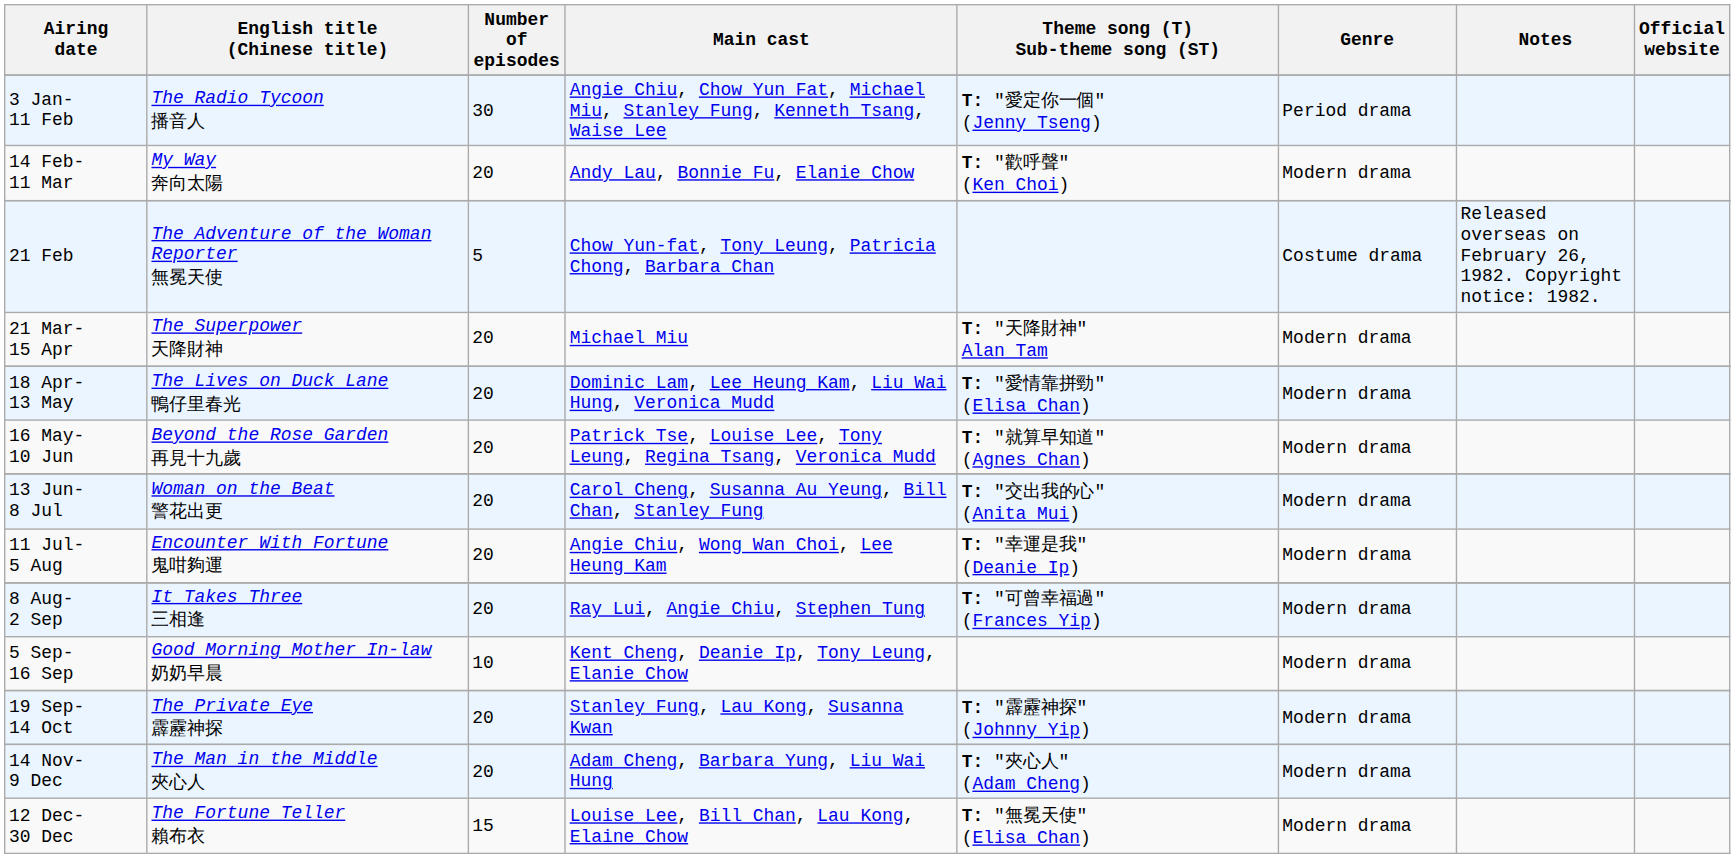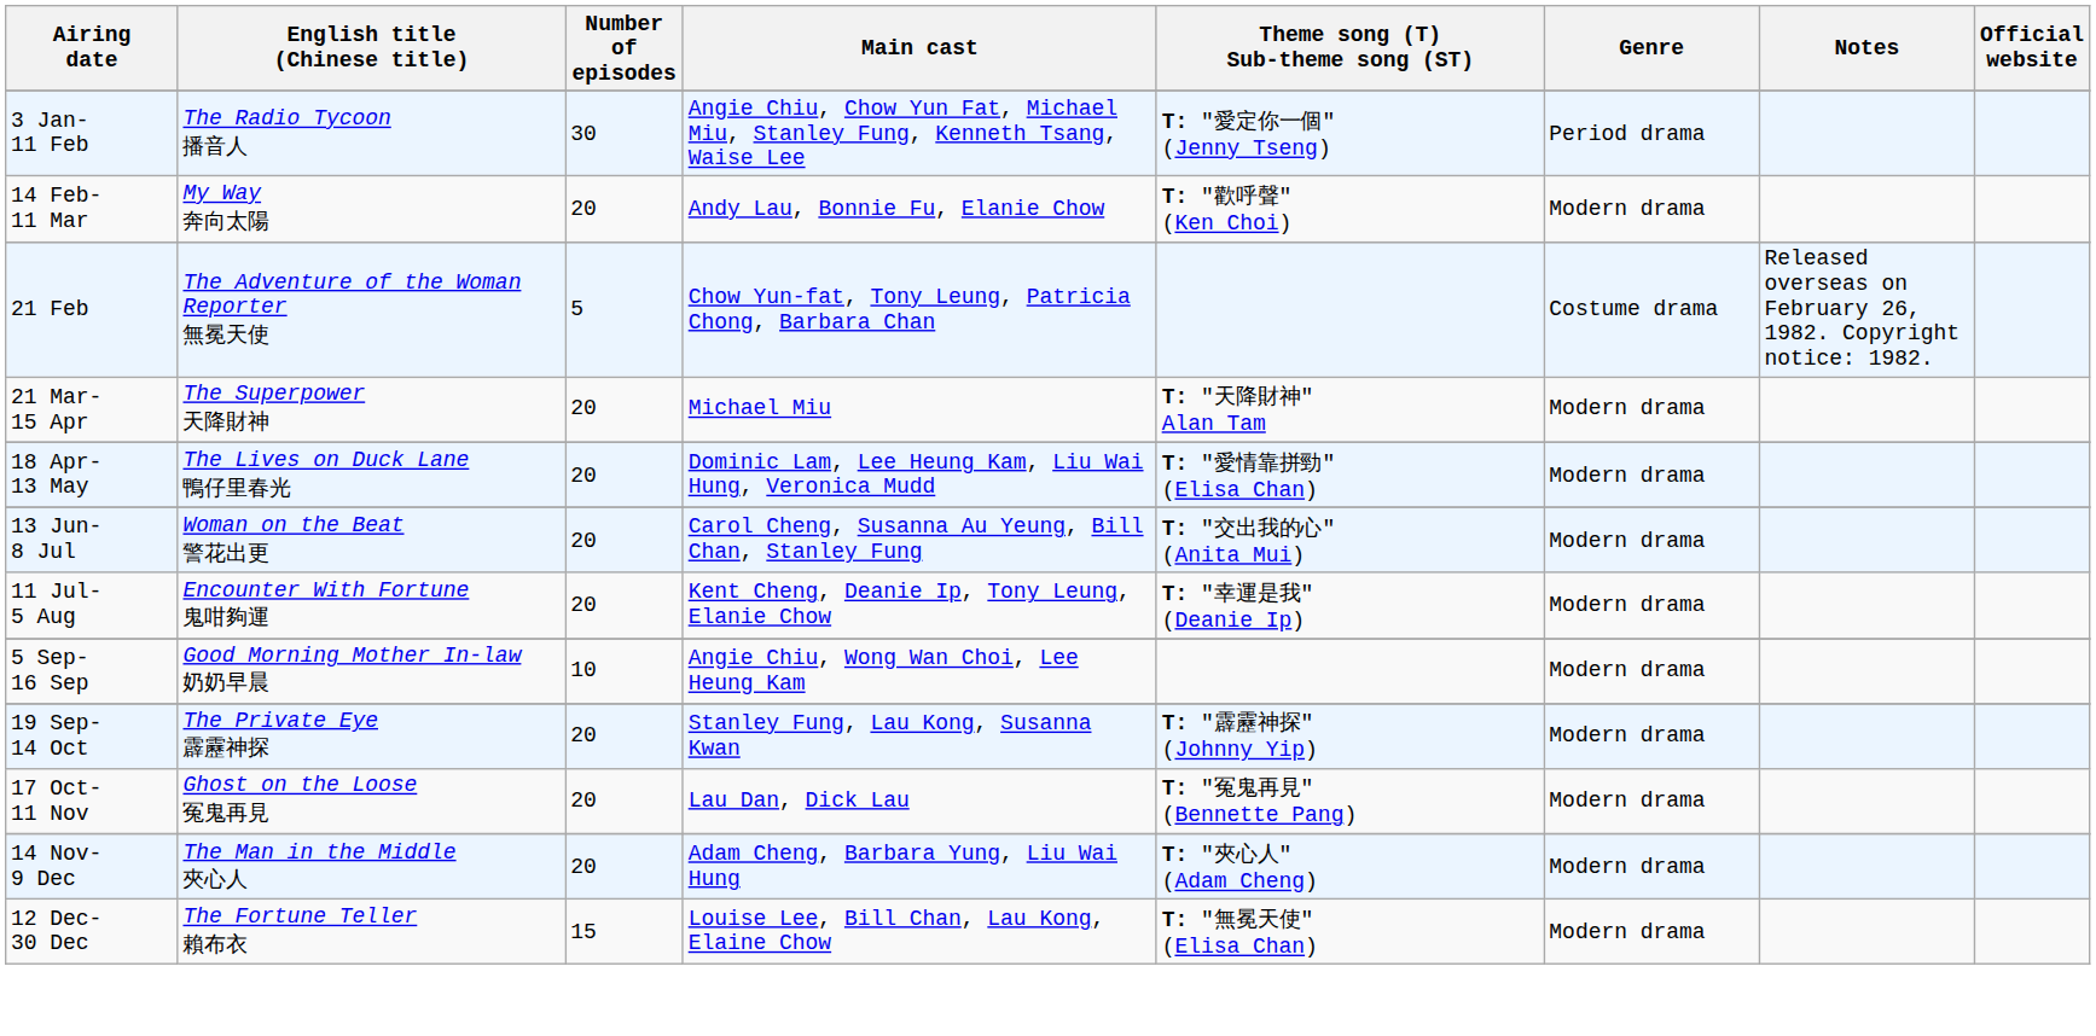- row: 16 May- 10 Jun | Beyond the Rose Garden 再見十九歲 | 20 | Patrick Tse, Louise Lee, Tony Leung, Regina Tsang, Veronica Mudd | T: "就算早知道" (Agnes Chan) | Modern drama
11 Jul- 5 Aug | Main cast: Angie Chiu, Wong Wan Choi, Lee Heung Kam -> Kent Cheng, Deanie Ip, Tony Leung, Elanie Chow
- row: 8 Aug- 2 Sep | It Takes Three 三相逢 | 20 | Ray Lui, Angie Chiu, Stephen Tung | T: "可曾幸福過" (Frances Yip) | Modern drama
5 Sep- 16 Sep | Main cast: Kent Cheng, Deanie Ip, Tony Leung, Elanie Chow -> Angie Chiu, Wong Wan Choi, Lee Heung Kam
+ row: 17 Oct- 11 Nov | Ghost on the Loose 冤鬼再見 | 20 | Lau Dan, Dick Lau | T: "冤鬼再見" (Bennette Pang) | Modern drama
